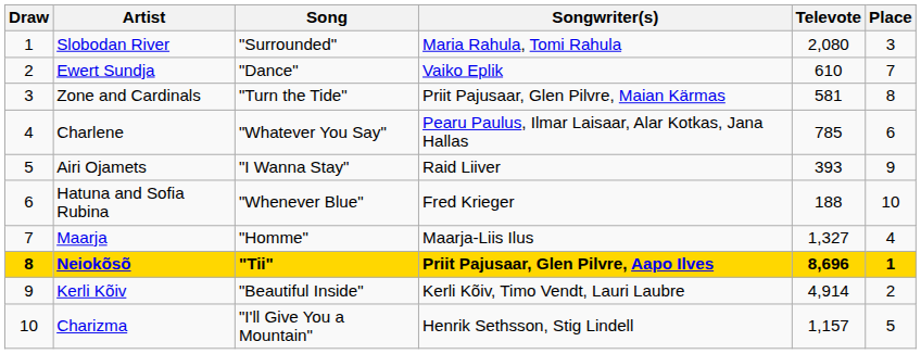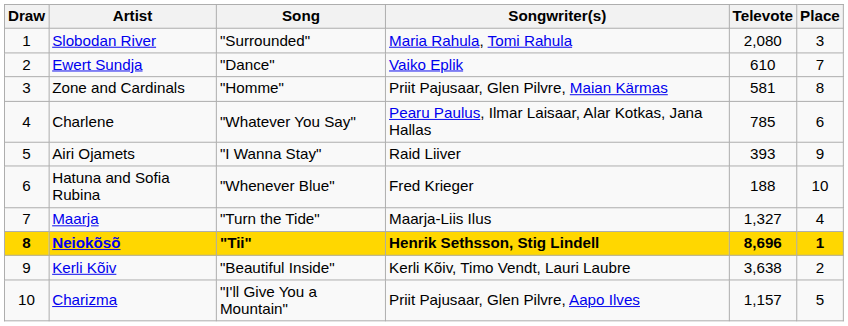Zone and Cardinals | Song: "Turn the Tide" -> "Homme"
Maarja | Song: "Homme" -> "Turn the Tide"
Neiokõsõ | Songwriter(s): Priit Pajusaar, Glen Pilvre, Aapo Ilves -> Henrik Sethsson, Stig Lindell
Kerli Kõiv | Televote: 4,914 -> 3,638
Charizma | Songwriter(s): Henrik Sethsson, Stig Lindell -> Priit Pajusaar, Glen Pilvre, Aapo Ilves
